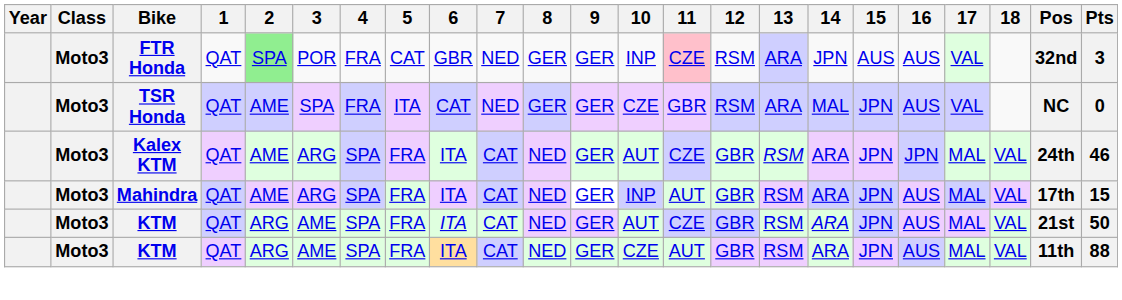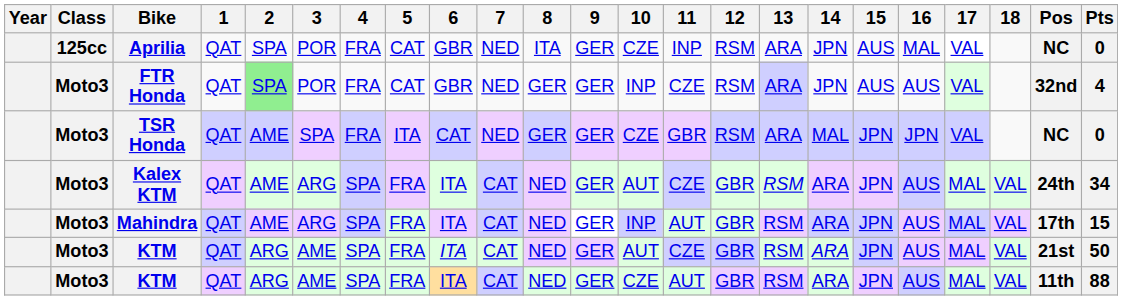+ row: 125cc | Aprilia | QAT | SPA | POR | FRA | CAT | GBR | NED | ITA | GER | CZE | INP | RSM | ARA | JPN | AUS | MAL | VAL | NC | 0
FTR Honda | 11: pink background -> no background
FTR Honda | Pts: 3 -> 4
TSR Honda | 16: AUS -> JPN
Kalex KTM | 16: JPN -> AUS
Kalex KTM | Pts: 46 -> 34
